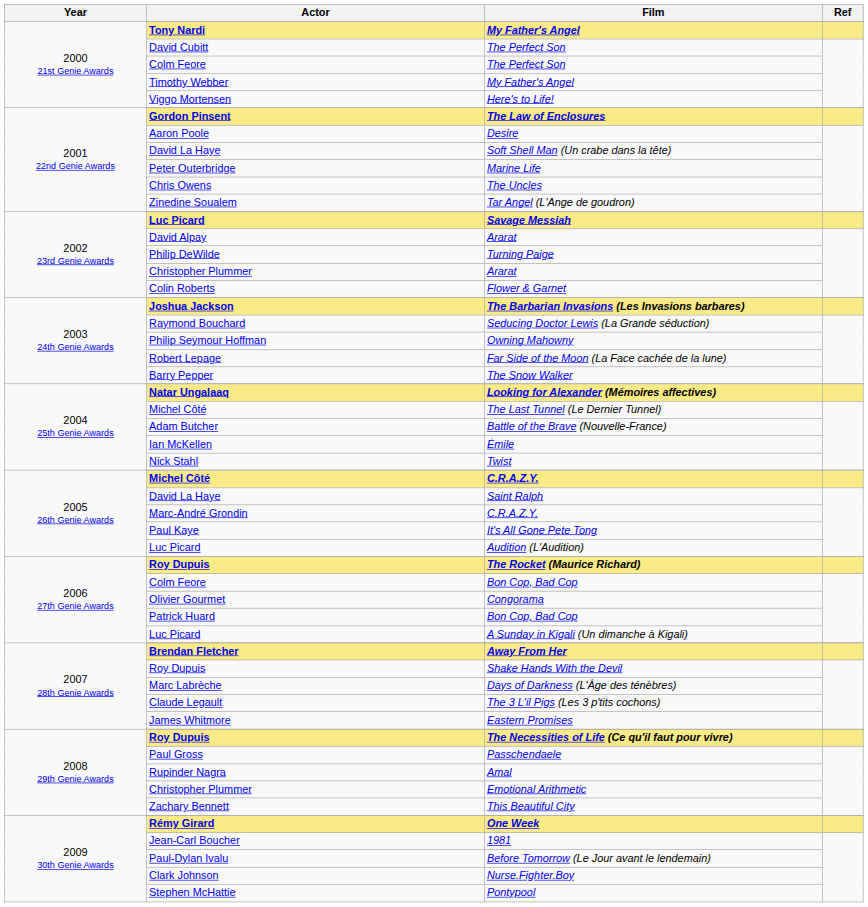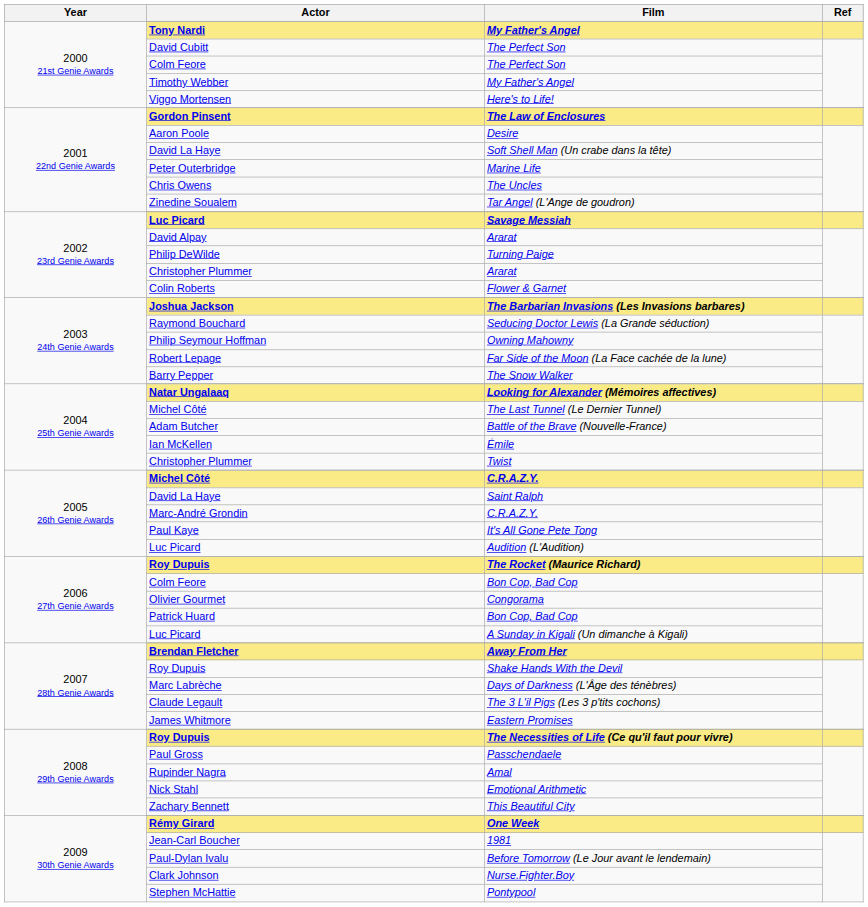Twist | Actor: Nick Stahl -> Christopher Plummer
Emotional Arithmetic | Actor: Christopher Plummer -> Nick Stahl
